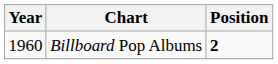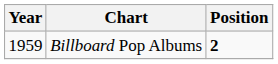Billboard Pop Albums | Year: 1960 -> 1959
